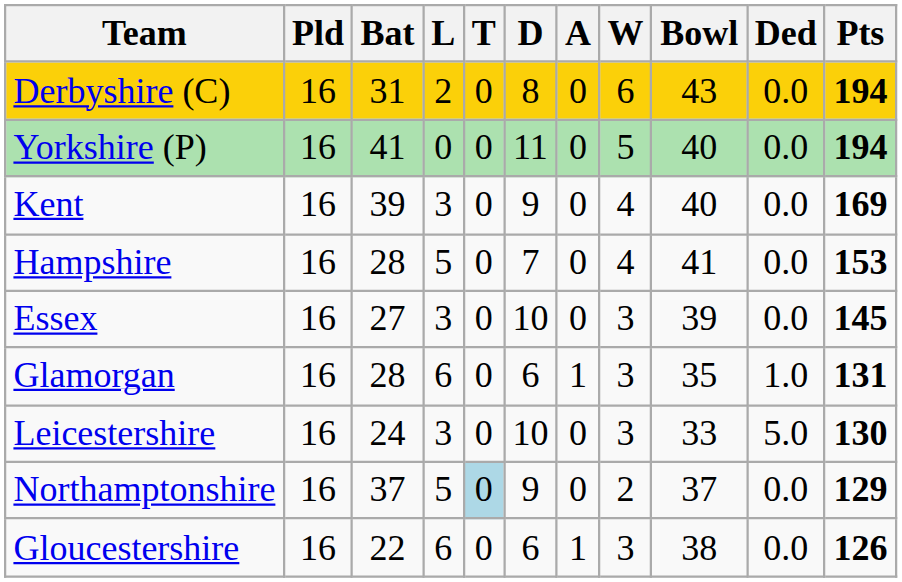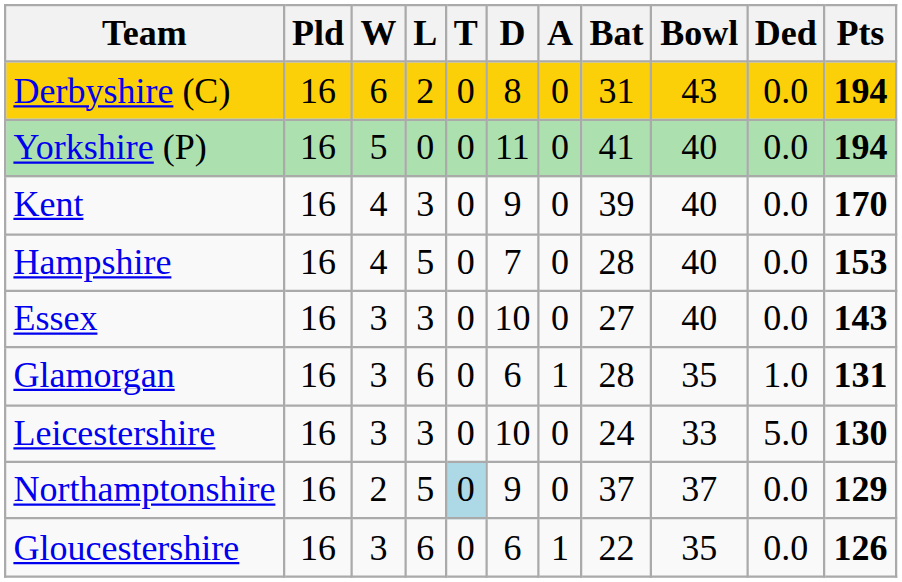columns swapped: W <-> Bat
Kent | Pts: 169 -> 170
Hampshire | Bowl: 41 -> 40
Essex | Bowl: 39 -> 40
Essex | Pts: 145 -> 143
Gloucestershire | Bowl: 38 -> 35
